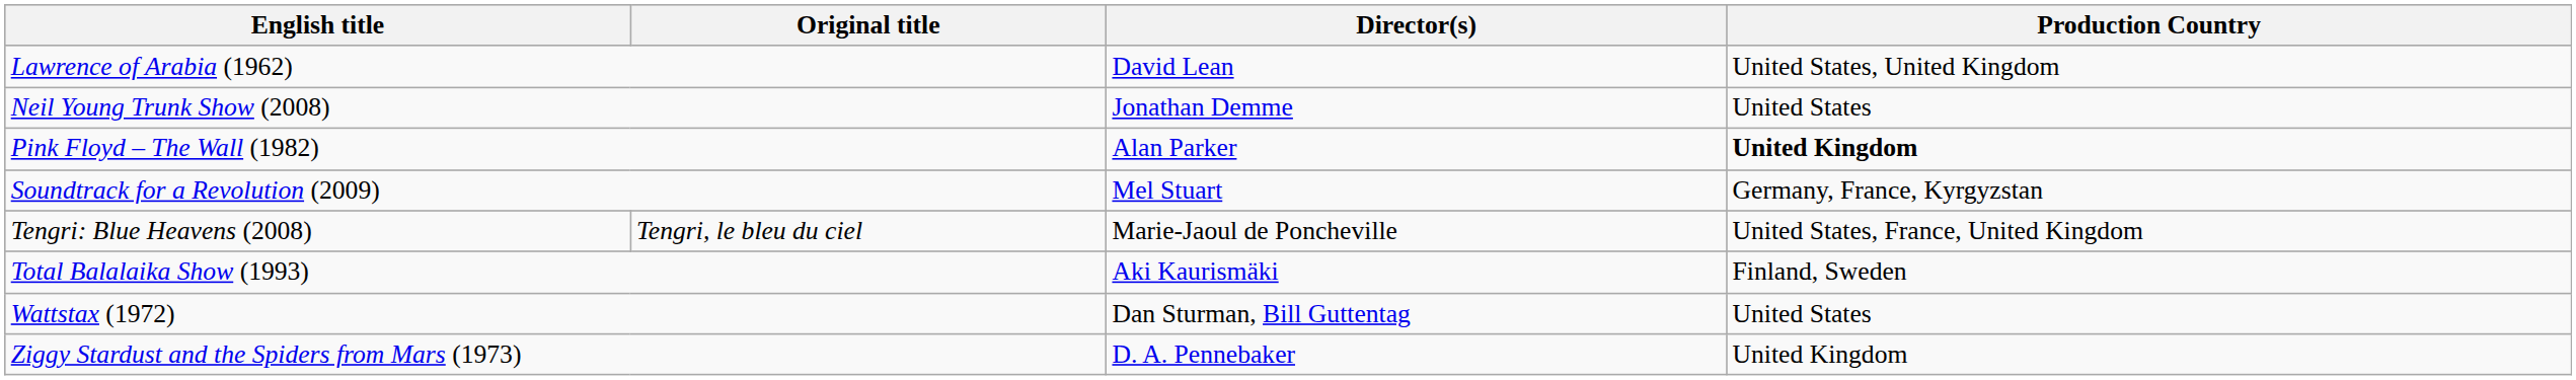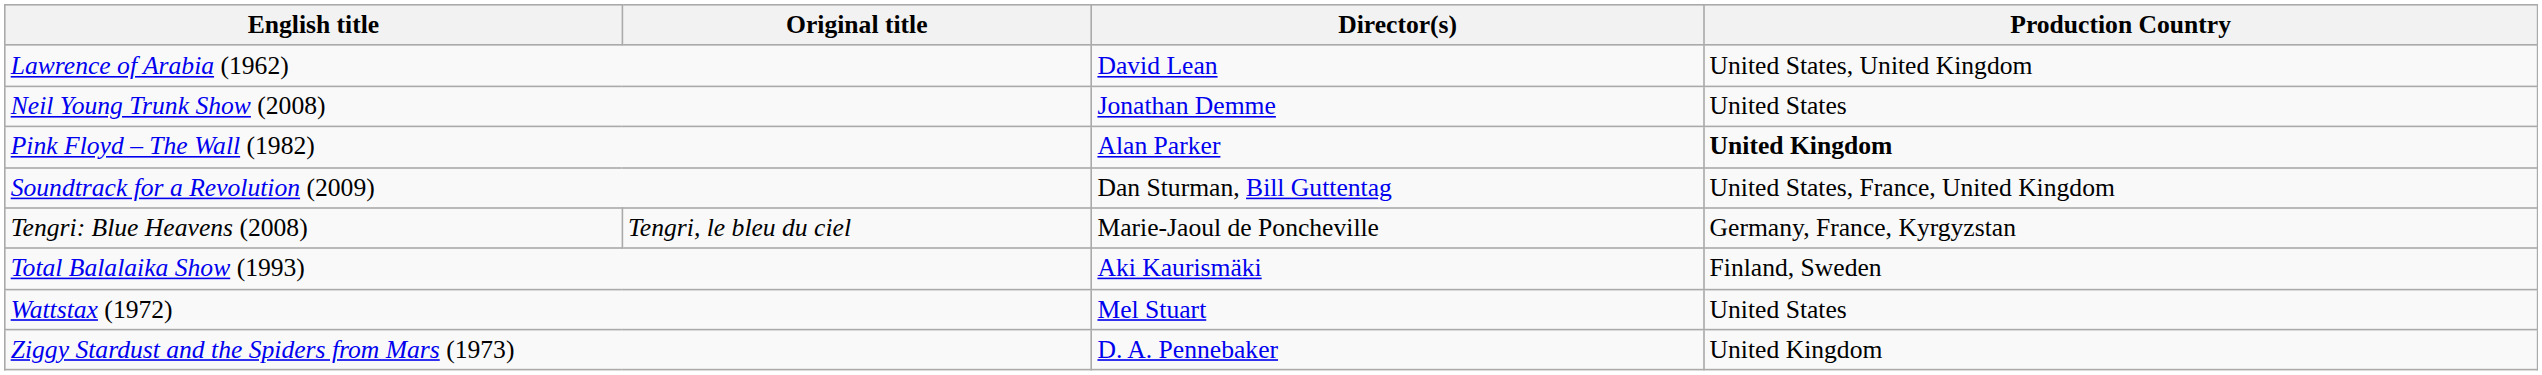Soundtrack for a Revolution (2009) | Director(s): Mel Stuart -> Dan Sturman, Bill Guttentag
Soundtrack for a Revolution (2009) | Production Country: Germany, France, Kyrgyzstan -> United States, France, United Kingdom
Tengri: Blue Heavens (2008) | Production Country: United States, France, United Kingdom -> Germany, France, Kyrgyzstan
Wattstax (1972) | Director(s): Dan Sturman, Bill Guttentag -> Mel Stuart
